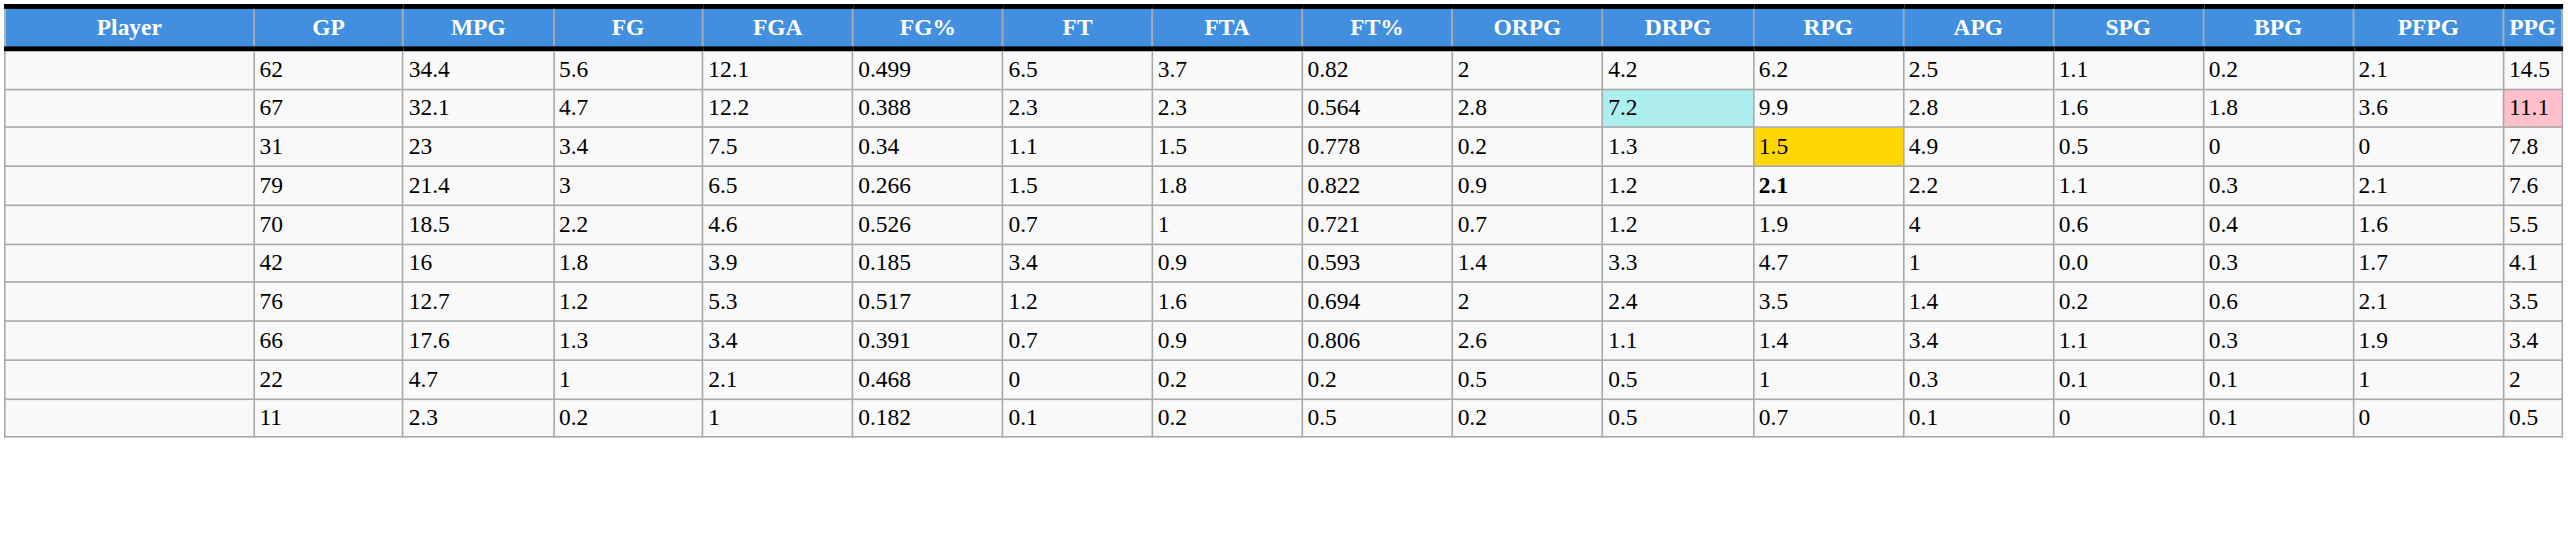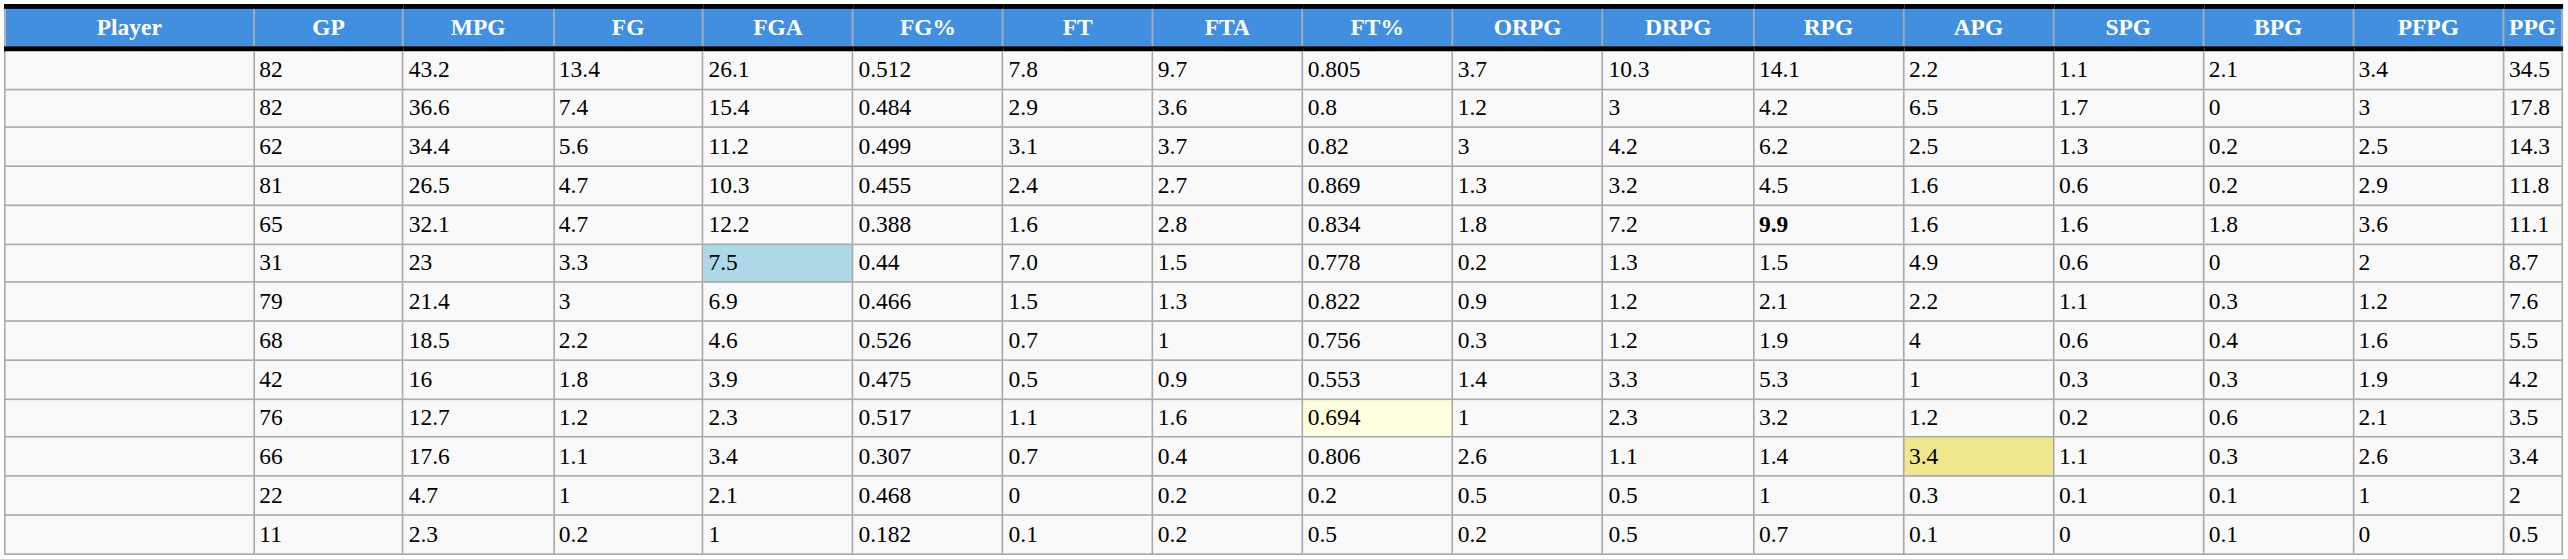+ row: 82 | 43.2 | 13.4 | 26.1 | 0.512 | 7.8 | 9.7 | 0.805 | 3.7 | 10.3 | 14.1 | 2.2 | 1.1 | 2.1 | 3.4 | 34.5
+ row: 82 | 36.6 | 7.4 | 15.4 | 0.484 | 2.9 | 3.6 | 0.8 | 1.2 | 3 | 4.2 | 6.5 | 1.7 | 0 | 3 | 17.8
34.4 | FGA: 12.1 -> 11.2
34.4 | FT: 6.5 -> 3.1
34.4 | ORPG: 2 -> 3
34.4 | SPG: 1.1 -> 1.3
34.4 | PFPG: 2.1 -> 2.5
34.4 | PPG: 14.5 -> 14.3
+ row: 81 | 26.5 | 4.7 | 10.3 | 0.455 | 2.4 | 2.7 | 0.869 | 1.3 | 3.2 | 4.5 | 1.6 | 0.6 | 0.2 | 2.9 | 11.8
32.1 | GP: 67 -> 65
32.1 | FT: 2.3 -> 1.6
32.1 | FTA: 2.3 -> 2.8
32.1 | FT%: 0.564 -> 0.834
32.1 | ORPG: 2.8 -> 1.8
32.1 | DRPG: paleturquoise background -> no background
32.1 | RPG: normal -> bold
32.1 | APG: 2.8 -> 1.6
32.1 | PPG: pink background -> no background
23 | FG: 3.4 -> 3.3
23 | FGA: no background -> lightblue background
23 | FG%: 0.34 -> 0.44
23 | FT: 1.1 -> 7.0
23 | RPG: gold background -> no background
23 | SPG: 0.5 -> 0.6
23 | PFPG: 0 -> 2
23 | PPG: 7.8 -> 8.7
21.4 | FGA: 6.5 -> 6.9
21.4 | FG%: 0.266 -> 0.466
21.4 | FTA: 1.8 -> 1.3
21.4 | RPG: bold -> normal
21.4 | PFPG: 2.1 -> 1.2
18.5 | GP: 70 -> 68
18.5 | FT%: 0.721 -> 0.756
18.5 | ORPG: 0.7 -> 0.3
16 | FG%: 0.185 -> 0.475
16 | FT: 3.4 -> 0.5
16 | FT%: 0.593 -> 0.553
16 | RPG: 4.7 -> 5.3
16 | SPG: 0.0 -> 0.3
16 | PFPG: 1.7 -> 1.9
16 | PPG: 4.1 -> 4.2
12.7 | FGA: 5.3 -> 2.3
12.7 | FT: 1.2 -> 1.1
12.7 | FT%: no background -> lightyellow background
12.7 | ORPG: 2 -> 1
12.7 | DRPG: 2.4 -> 2.3
12.7 | RPG: 3.5 -> 3.2
12.7 | APG: 1.4 -> 1.2
17.6 | FG: 1.3 -> 1.1
17.6 | FG%: 0.391 -> 0.307
17.6 | FTA: 0.9 -> 0.4
17.6 | APG: no background -> khaki background
17.6 | PFPG: 1.9 -> 2.6
